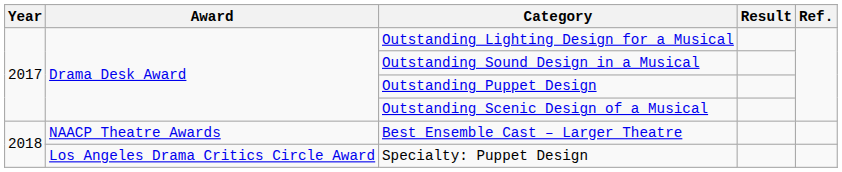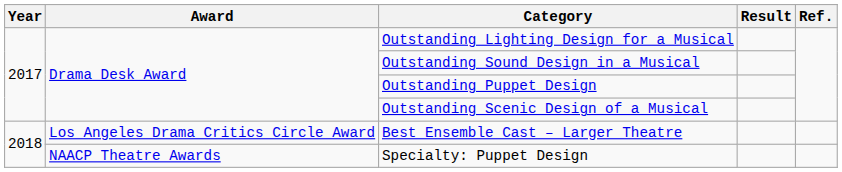Best Ensemble Cast – Larger Theatre | Award: NAACP Theatre Awards -> Los Angeles Drama Critics Circle Award
Specialty: Puppet Design | Award: Los Angeles Drama Critics Circle Award -> NAACP Theatre Awards
